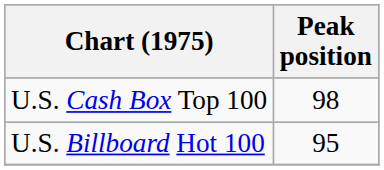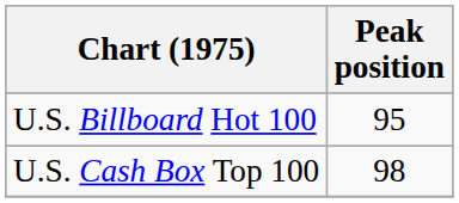rows swapped: U.S. Billboard Hot 100 <-> U.S. Cash Box Top 100
